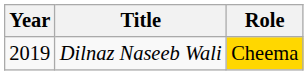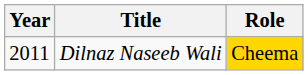Dilnaz Naseeb Wali | Year: 2019 -> 2011
